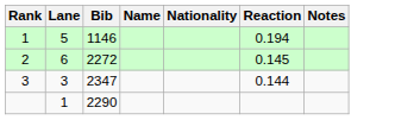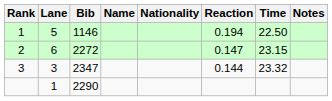+ column: Time | 22.50 | 23.15 | 23.32
2 | Reaction: 0.145 -> 0.147
